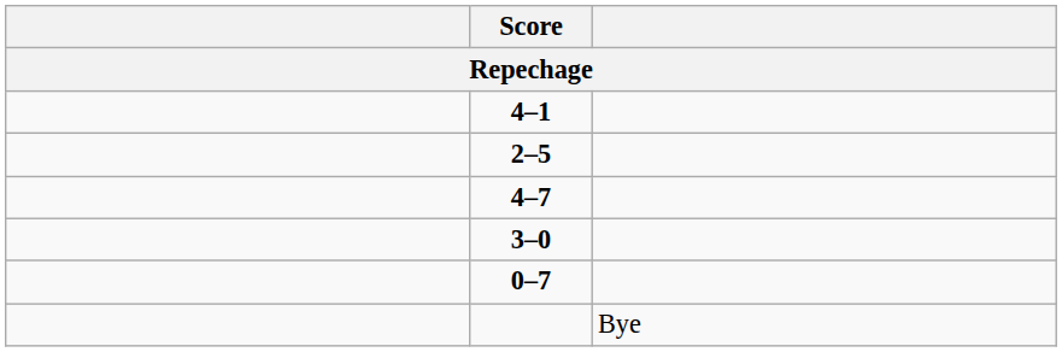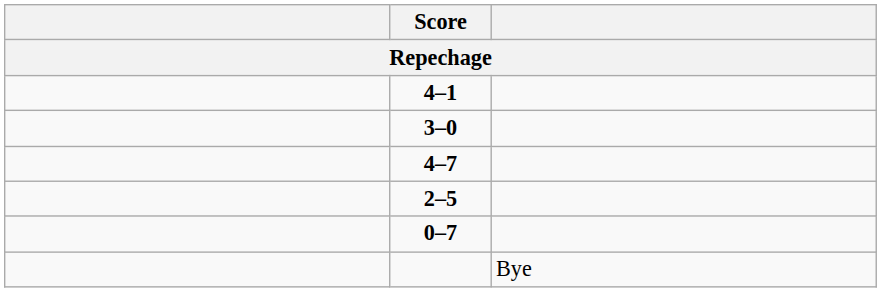rows swapped: 2–5 <-> 3–0
